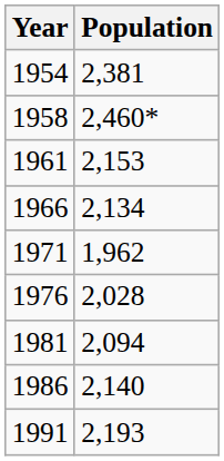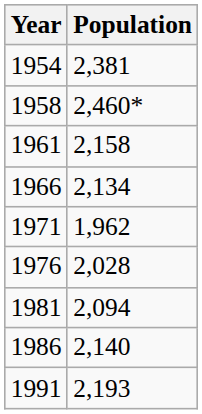1961 | Population: 2,153 -> 2,158
